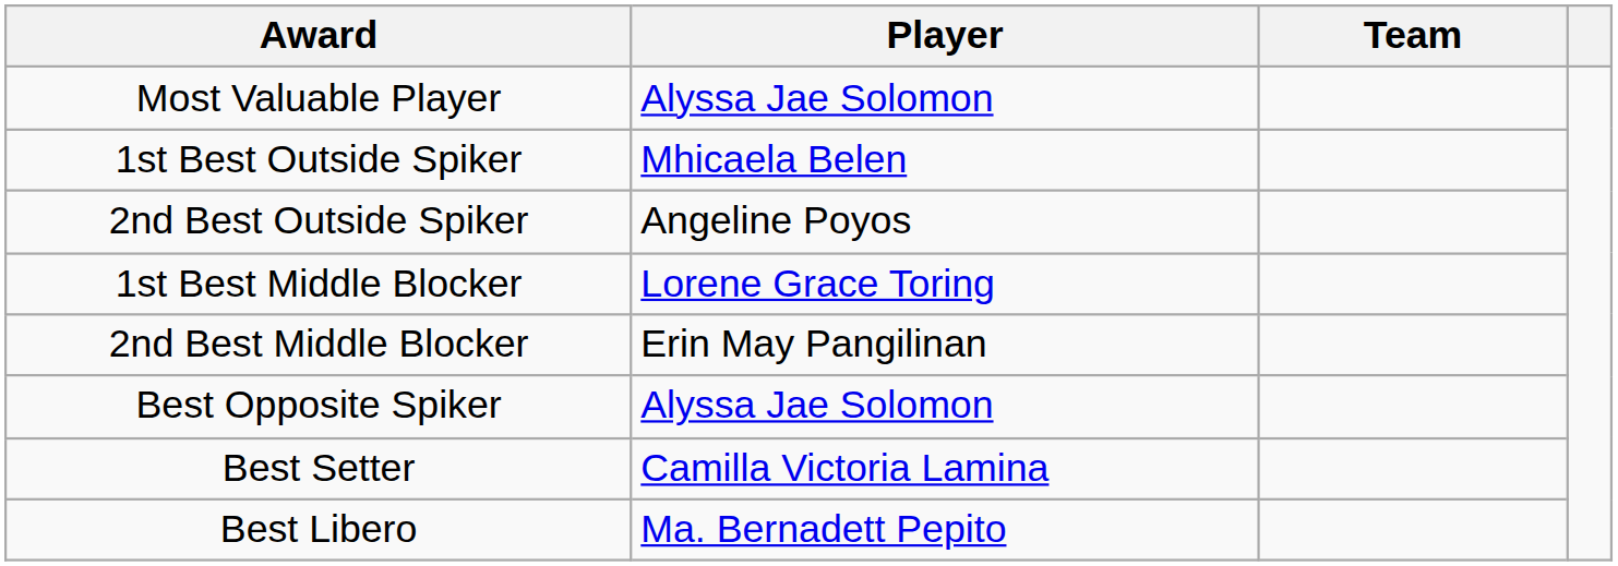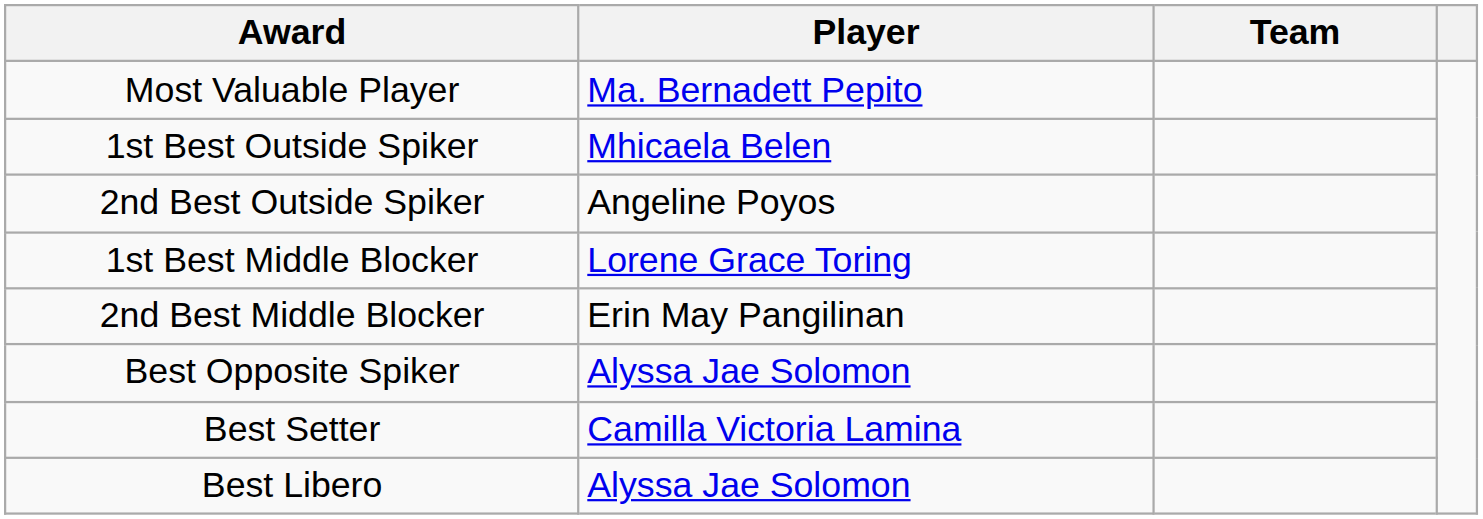Most Valuable Player | Player: Alyssa Jae Solomon -> Ma. Bernadett Pepito
Best Libero | Player: Ma. Bernadett Pepito -> Alyssa Jae Solomon
